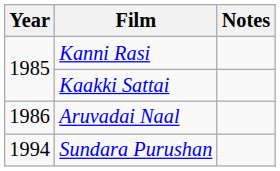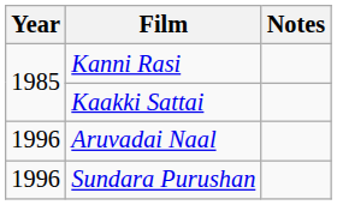Aruvadai Naal | Year: 1986 -> 1996
Sundara Purushan | Year: 1994 -> 1996
